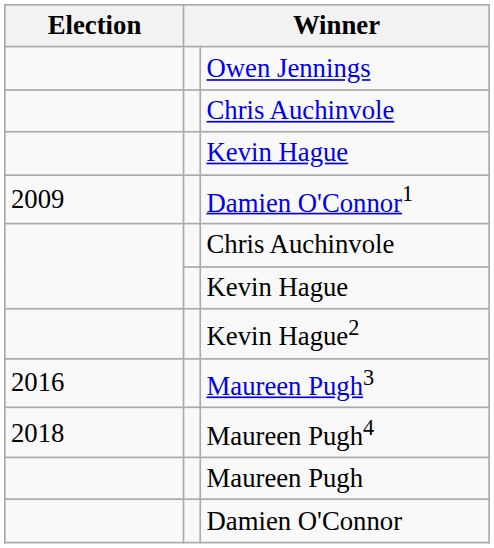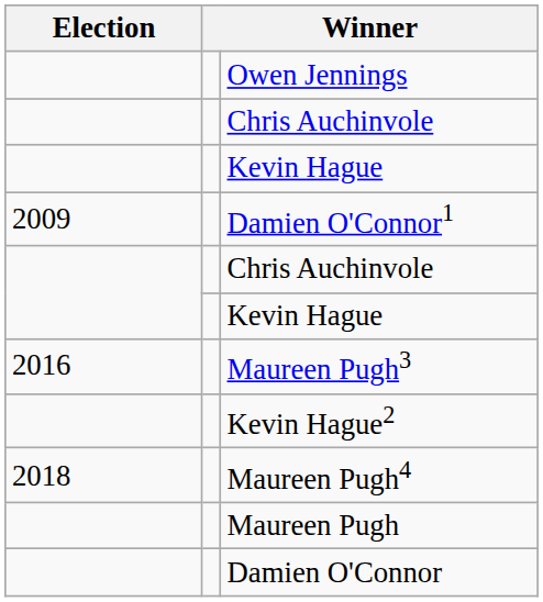rows swapped: Kevin Hague2 <-> Maureen Pugh3
